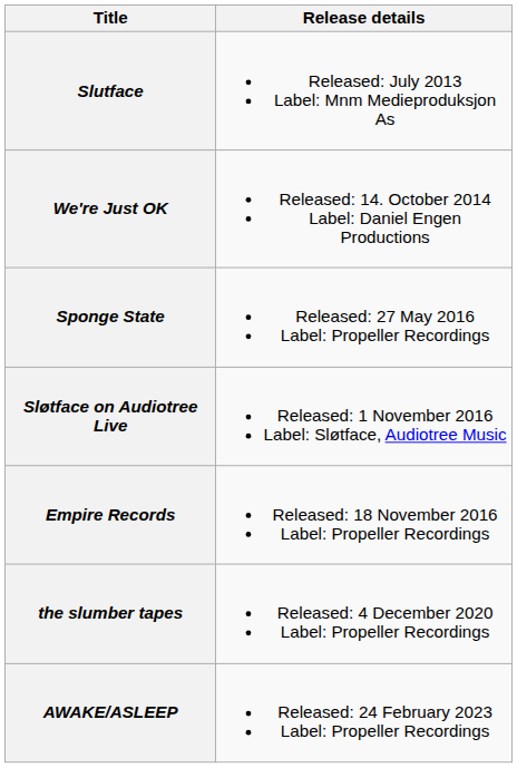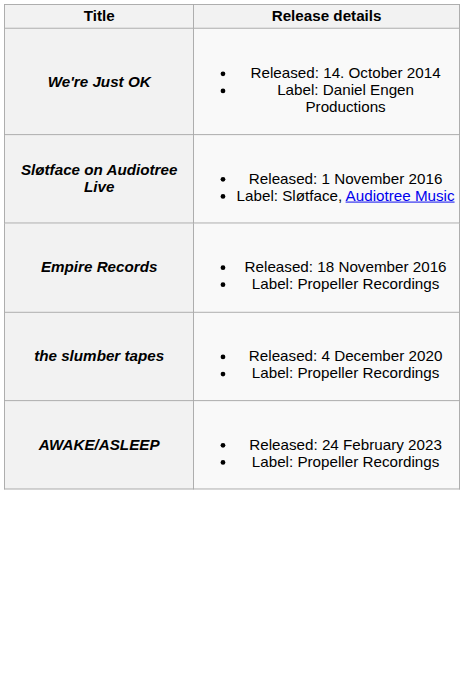- row: Slutface | Released: July 2013 Label: Mnm Medieproduksjon As
- row: Sponge State | Released: 27 May 2016 Label: Propeller Recordings
